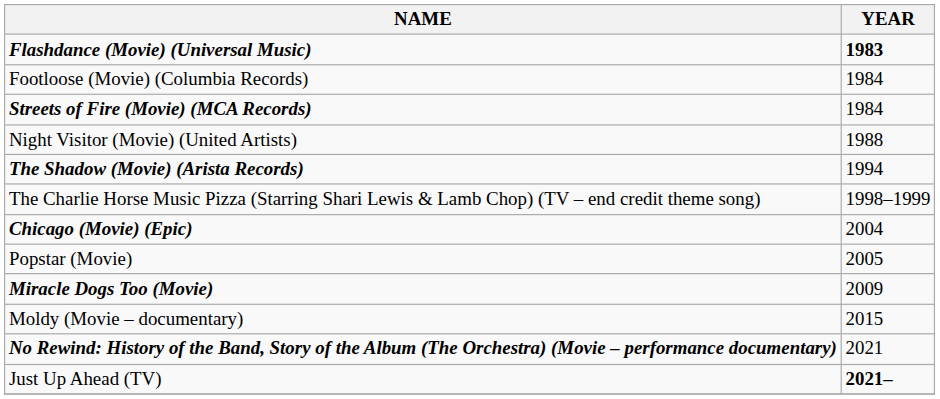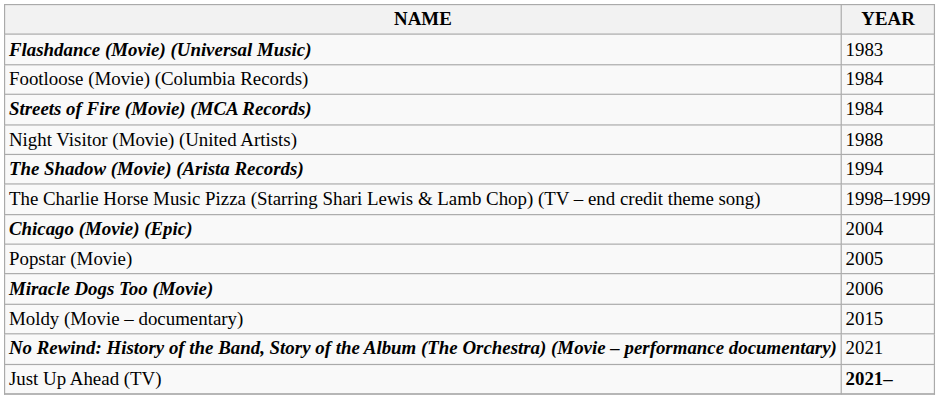Flashdance (Movie) (Universal Music) | YEAR: bold -> normal
Miracle Dogs Too (Movie) | YEAR: 2009 -> 2006
